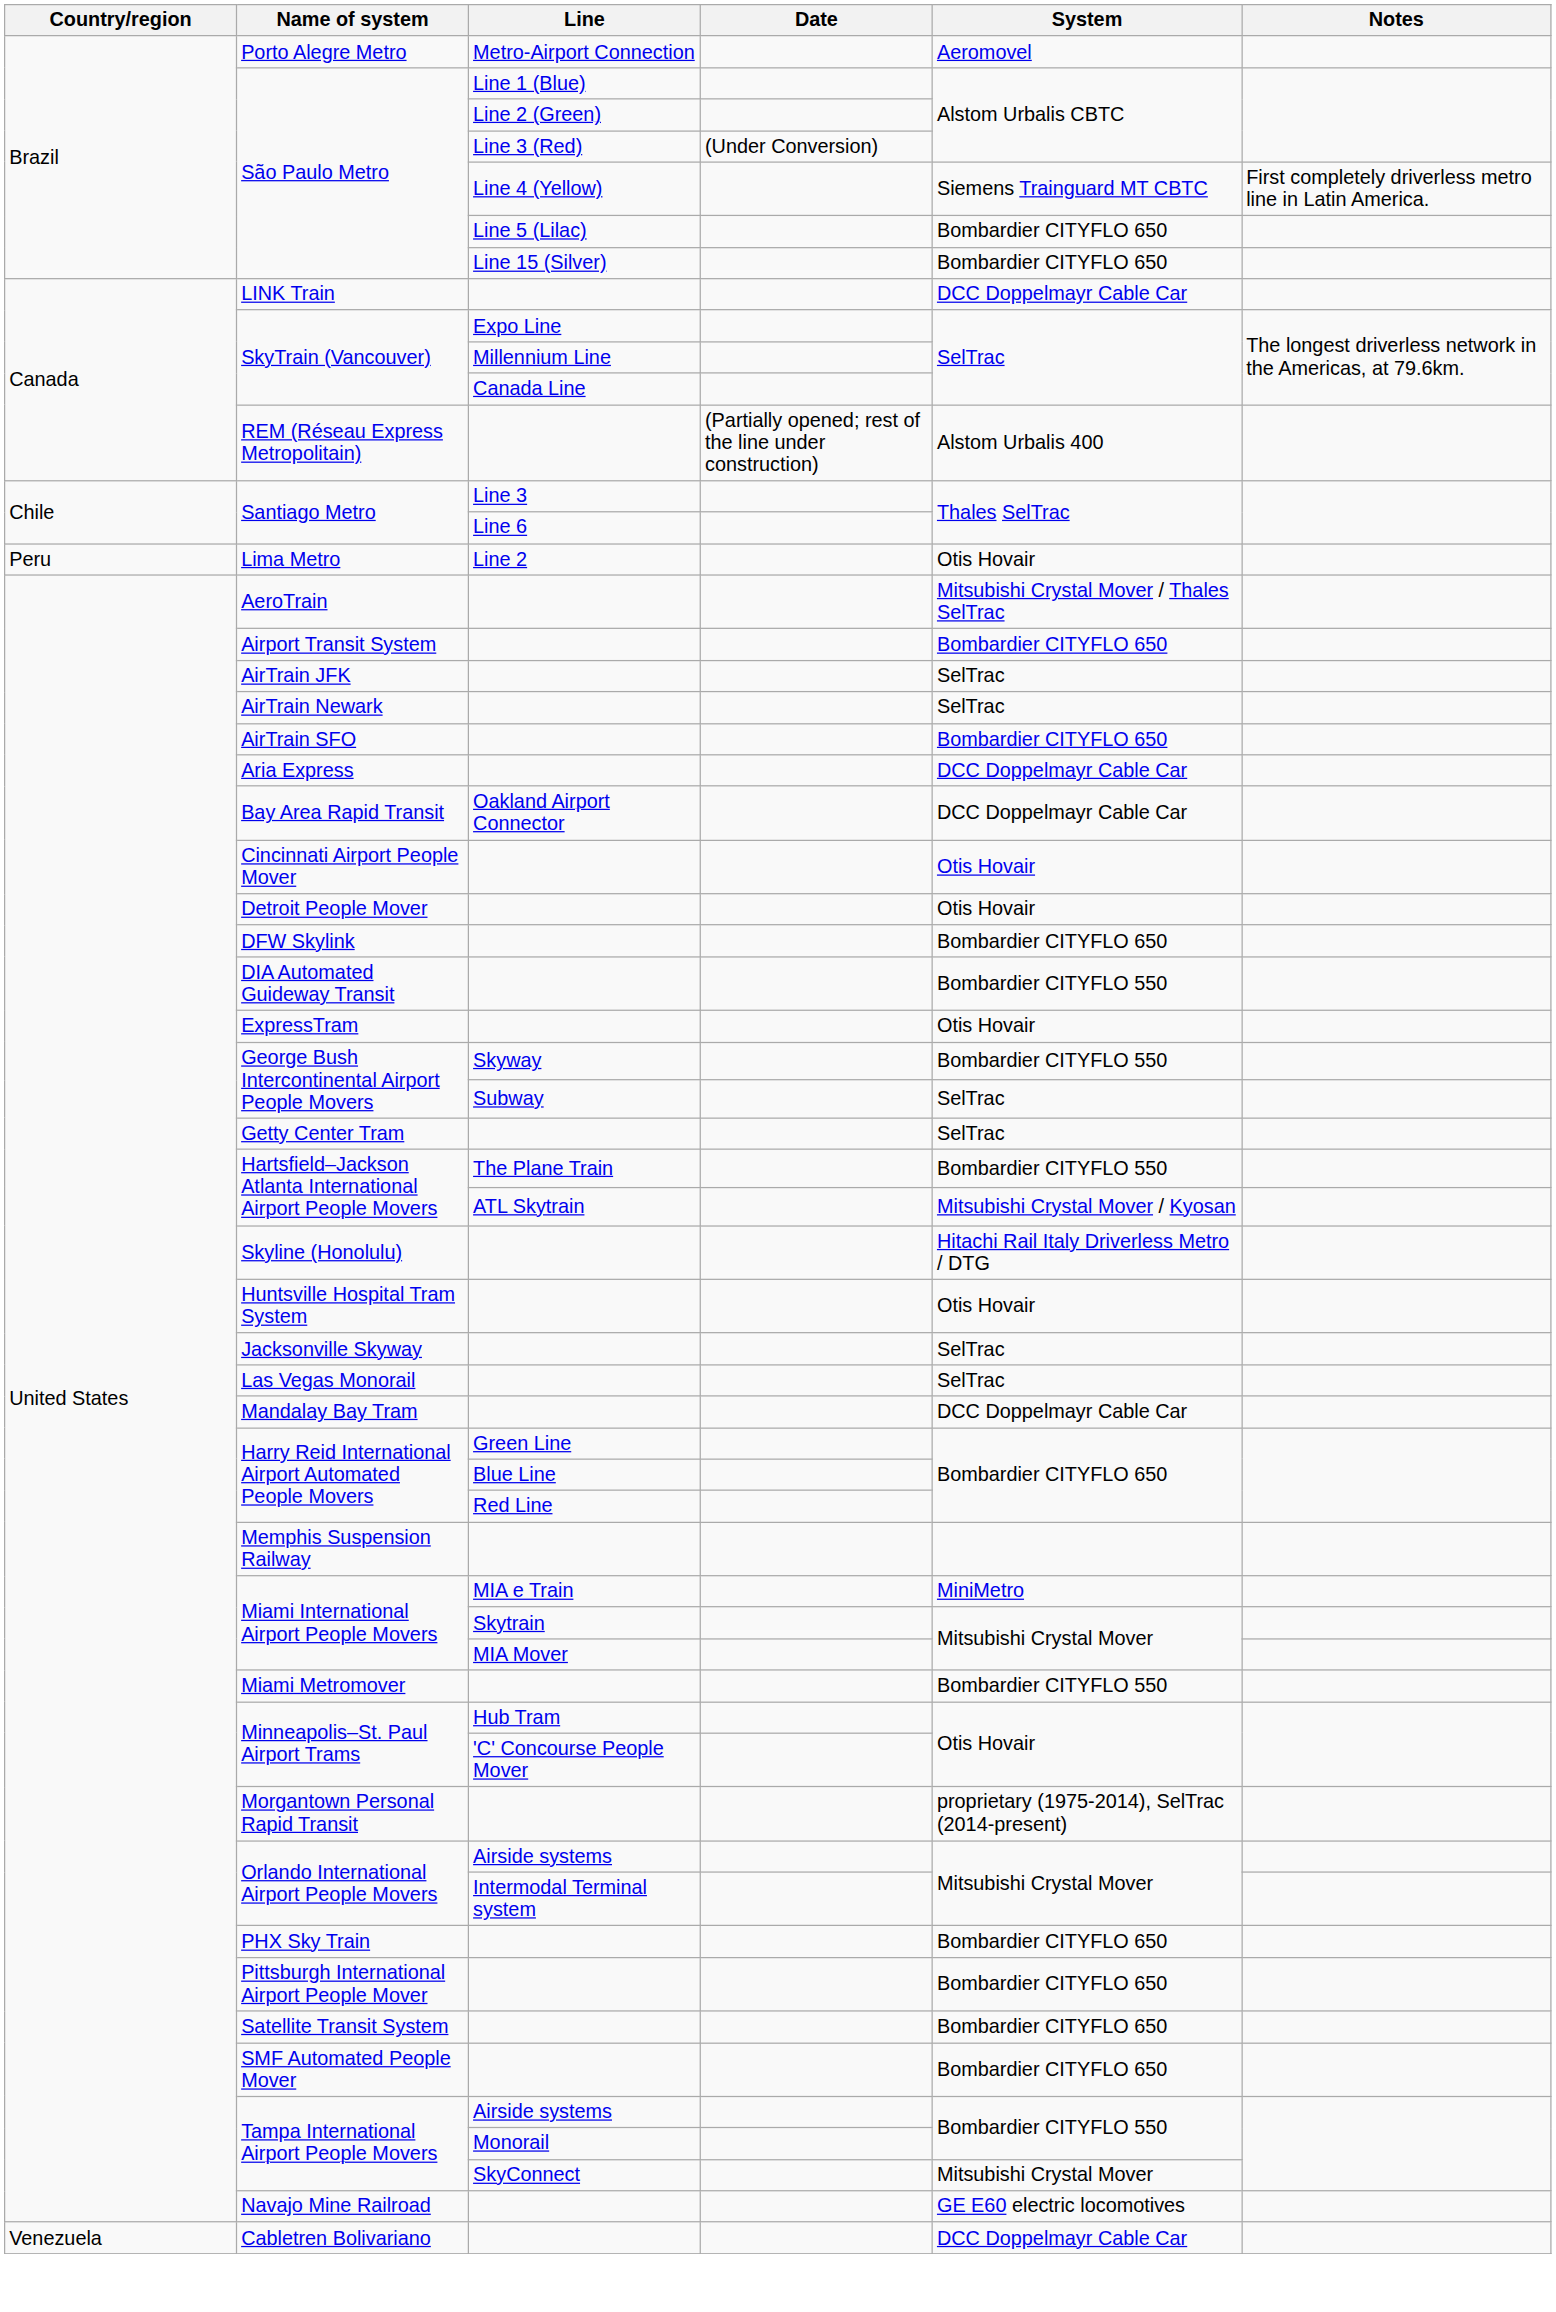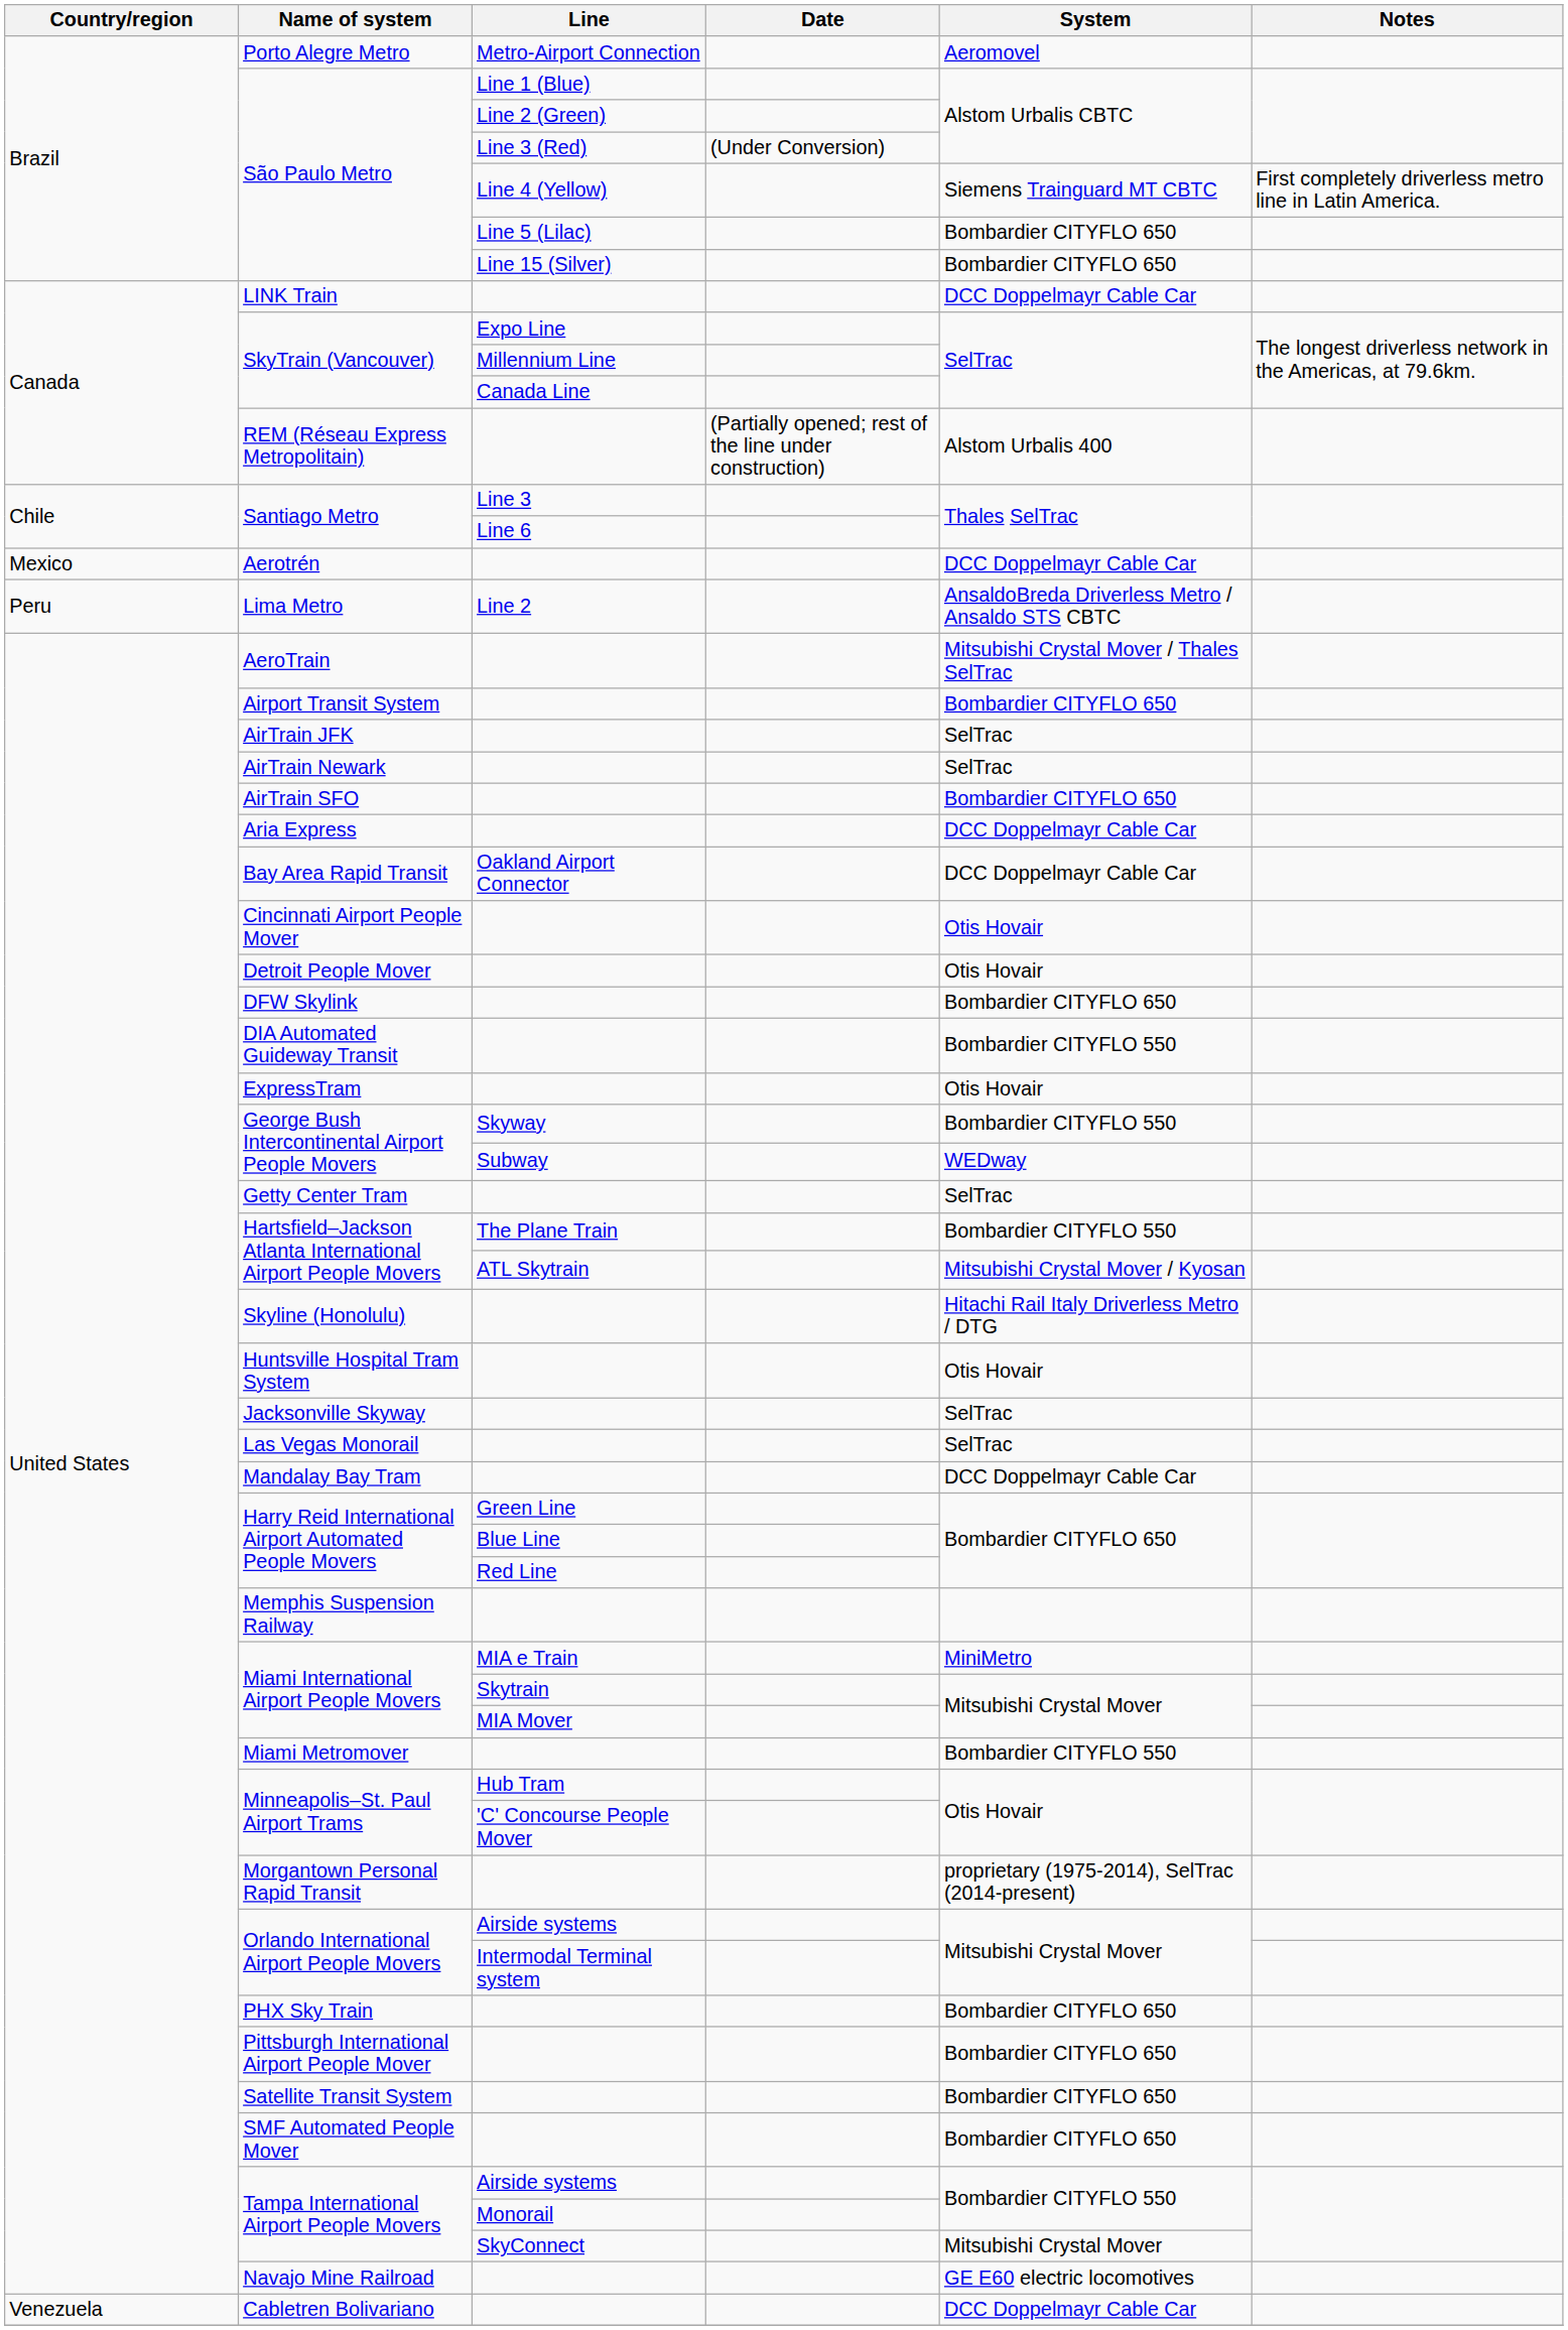+ row: Mexico | Aerotrén | DCC Doppelmayr Cable Car
Lima Metro | System: Otis Hovair -> AnsaldoBreda Driverless Metro / Ansaldo STS CBTC
George Bush Intercontinental Airport People Movers / Subway | System: SelTrac -> WEDway
